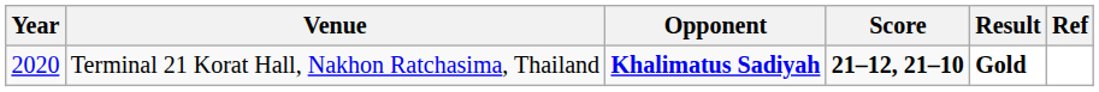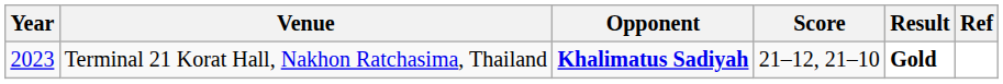Terminal 21 Korat Hall, Nakhon Ratchasima, Thailand | Year: 2020 -> 2023
Terminal 21 Korat Hall, Nakhon Ratchasima, Thailand | Score: bold -> normal
